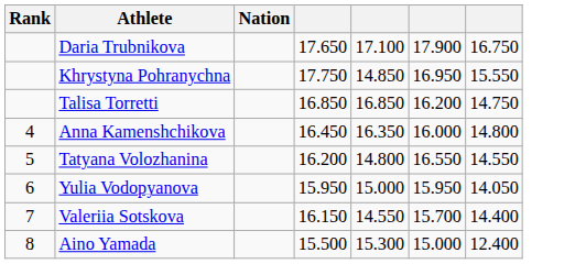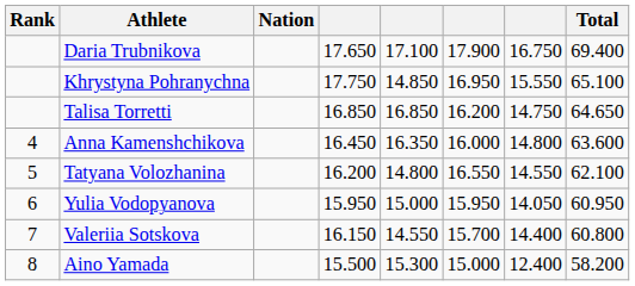+ column: Total | 69.400 | 65.100 | 64.650 | 63.600 | 62.100 | 60.950 | 60.800 | 58.200
